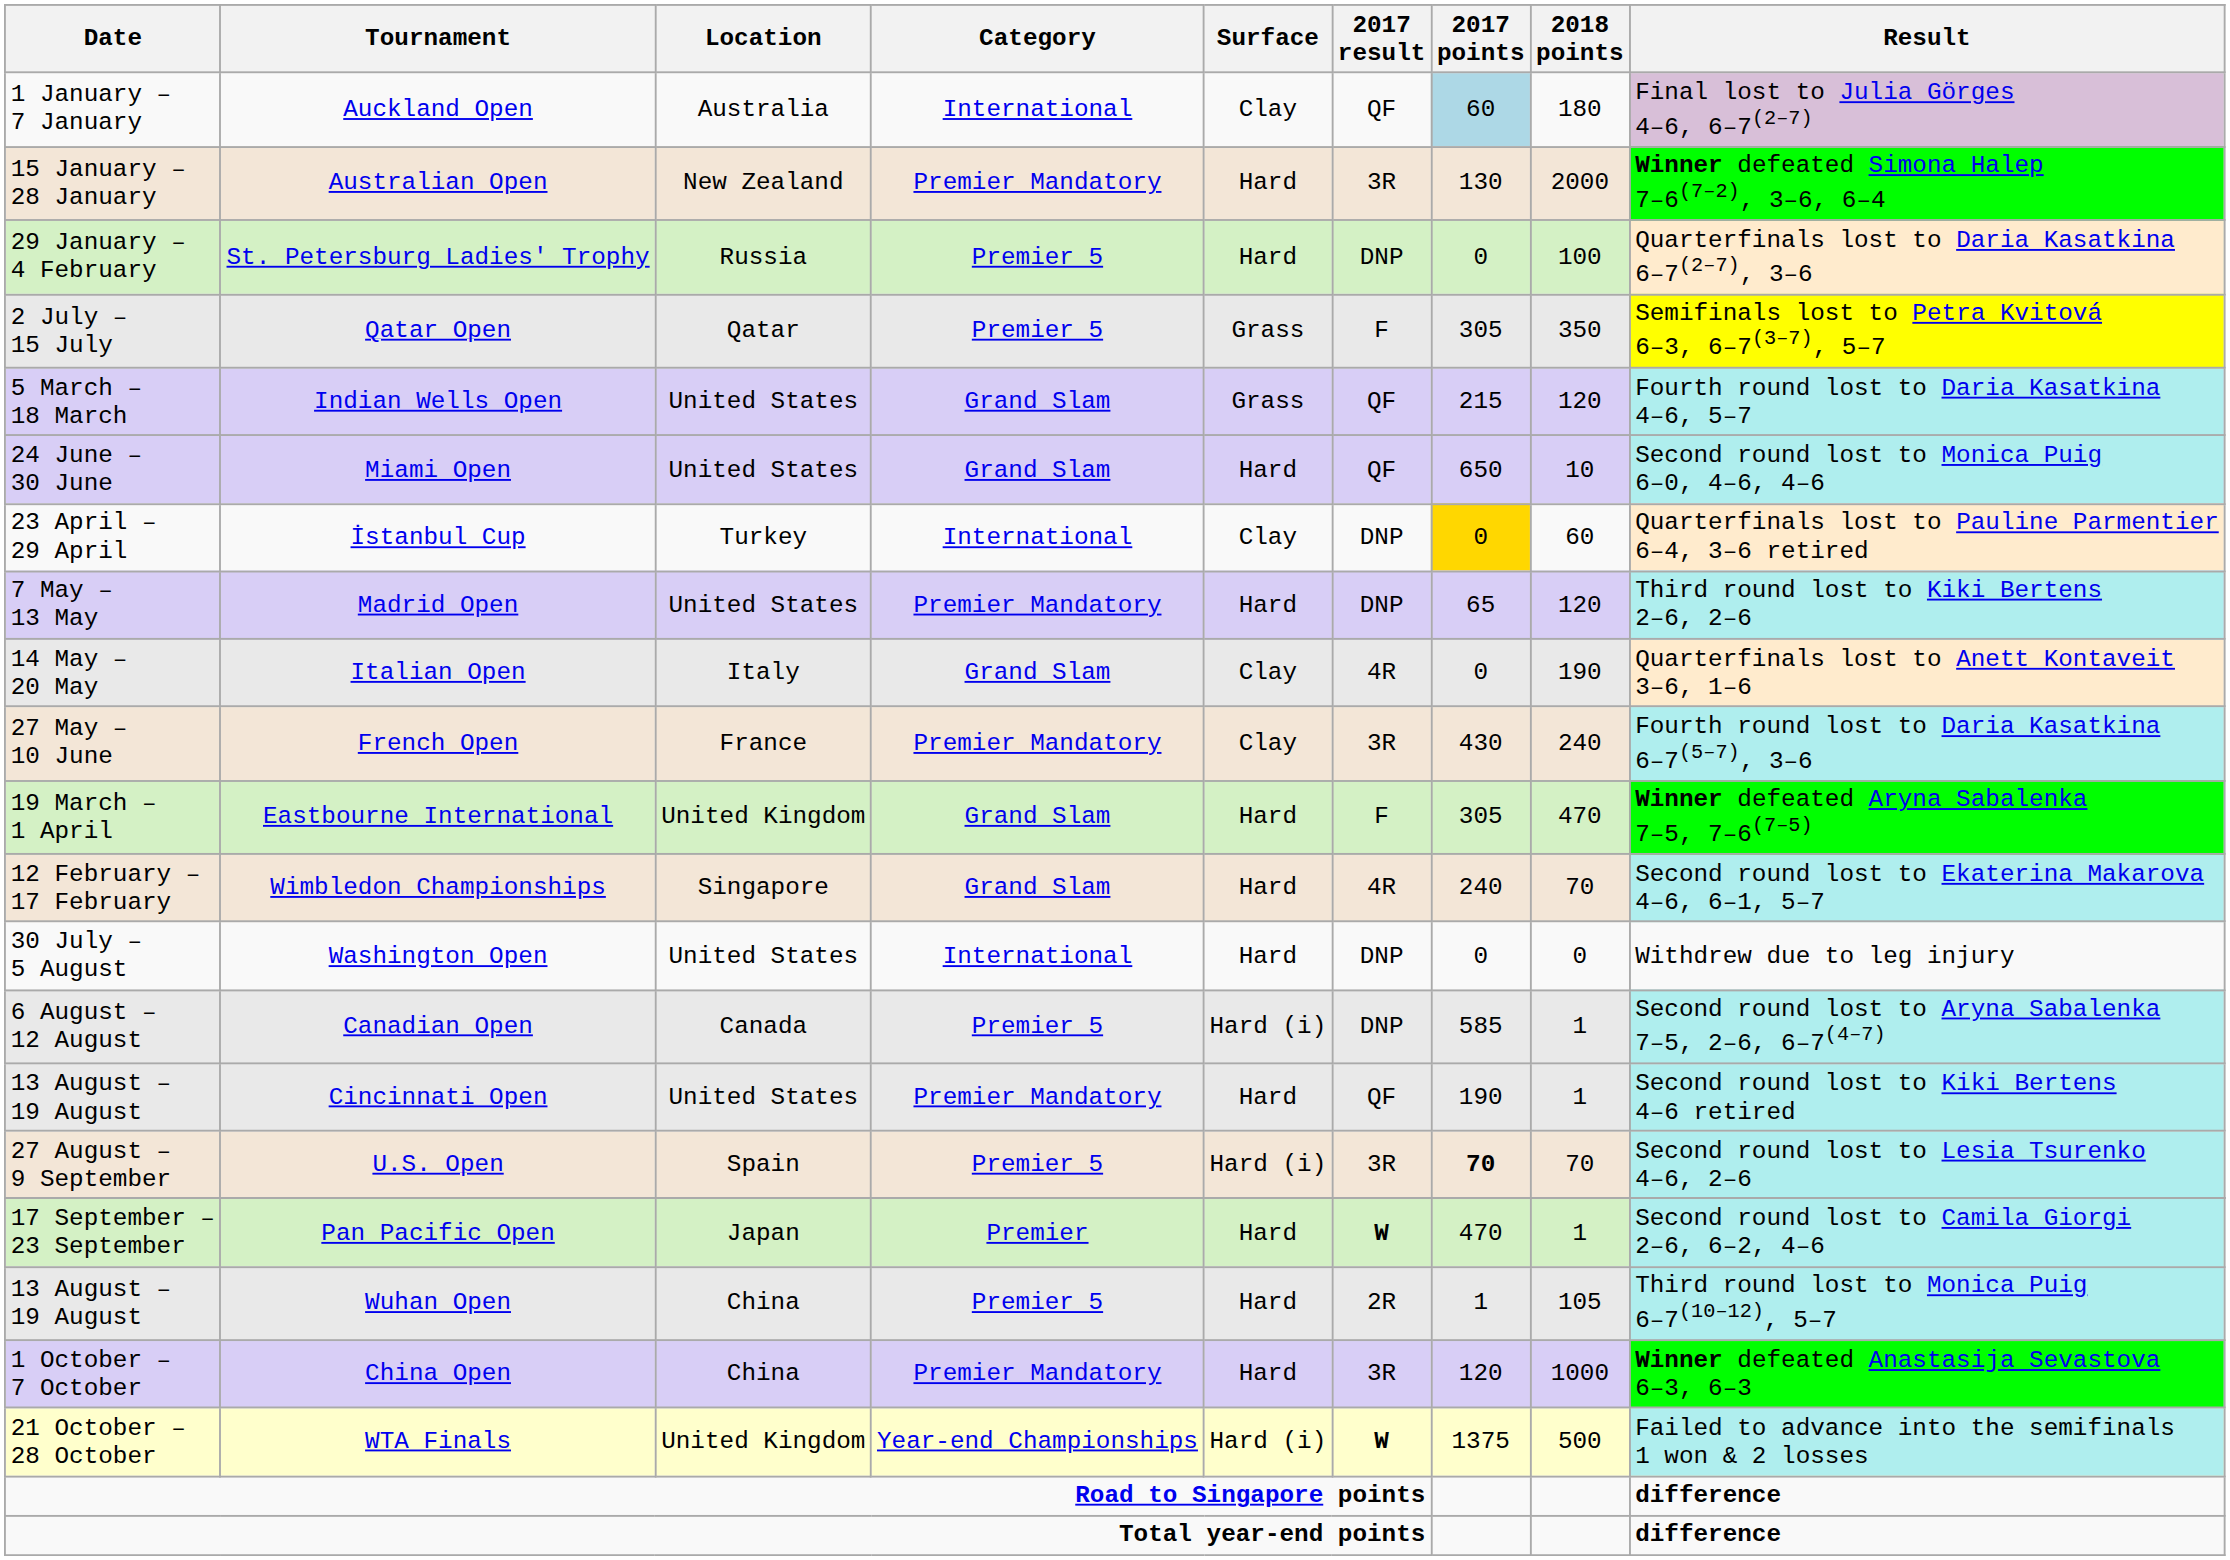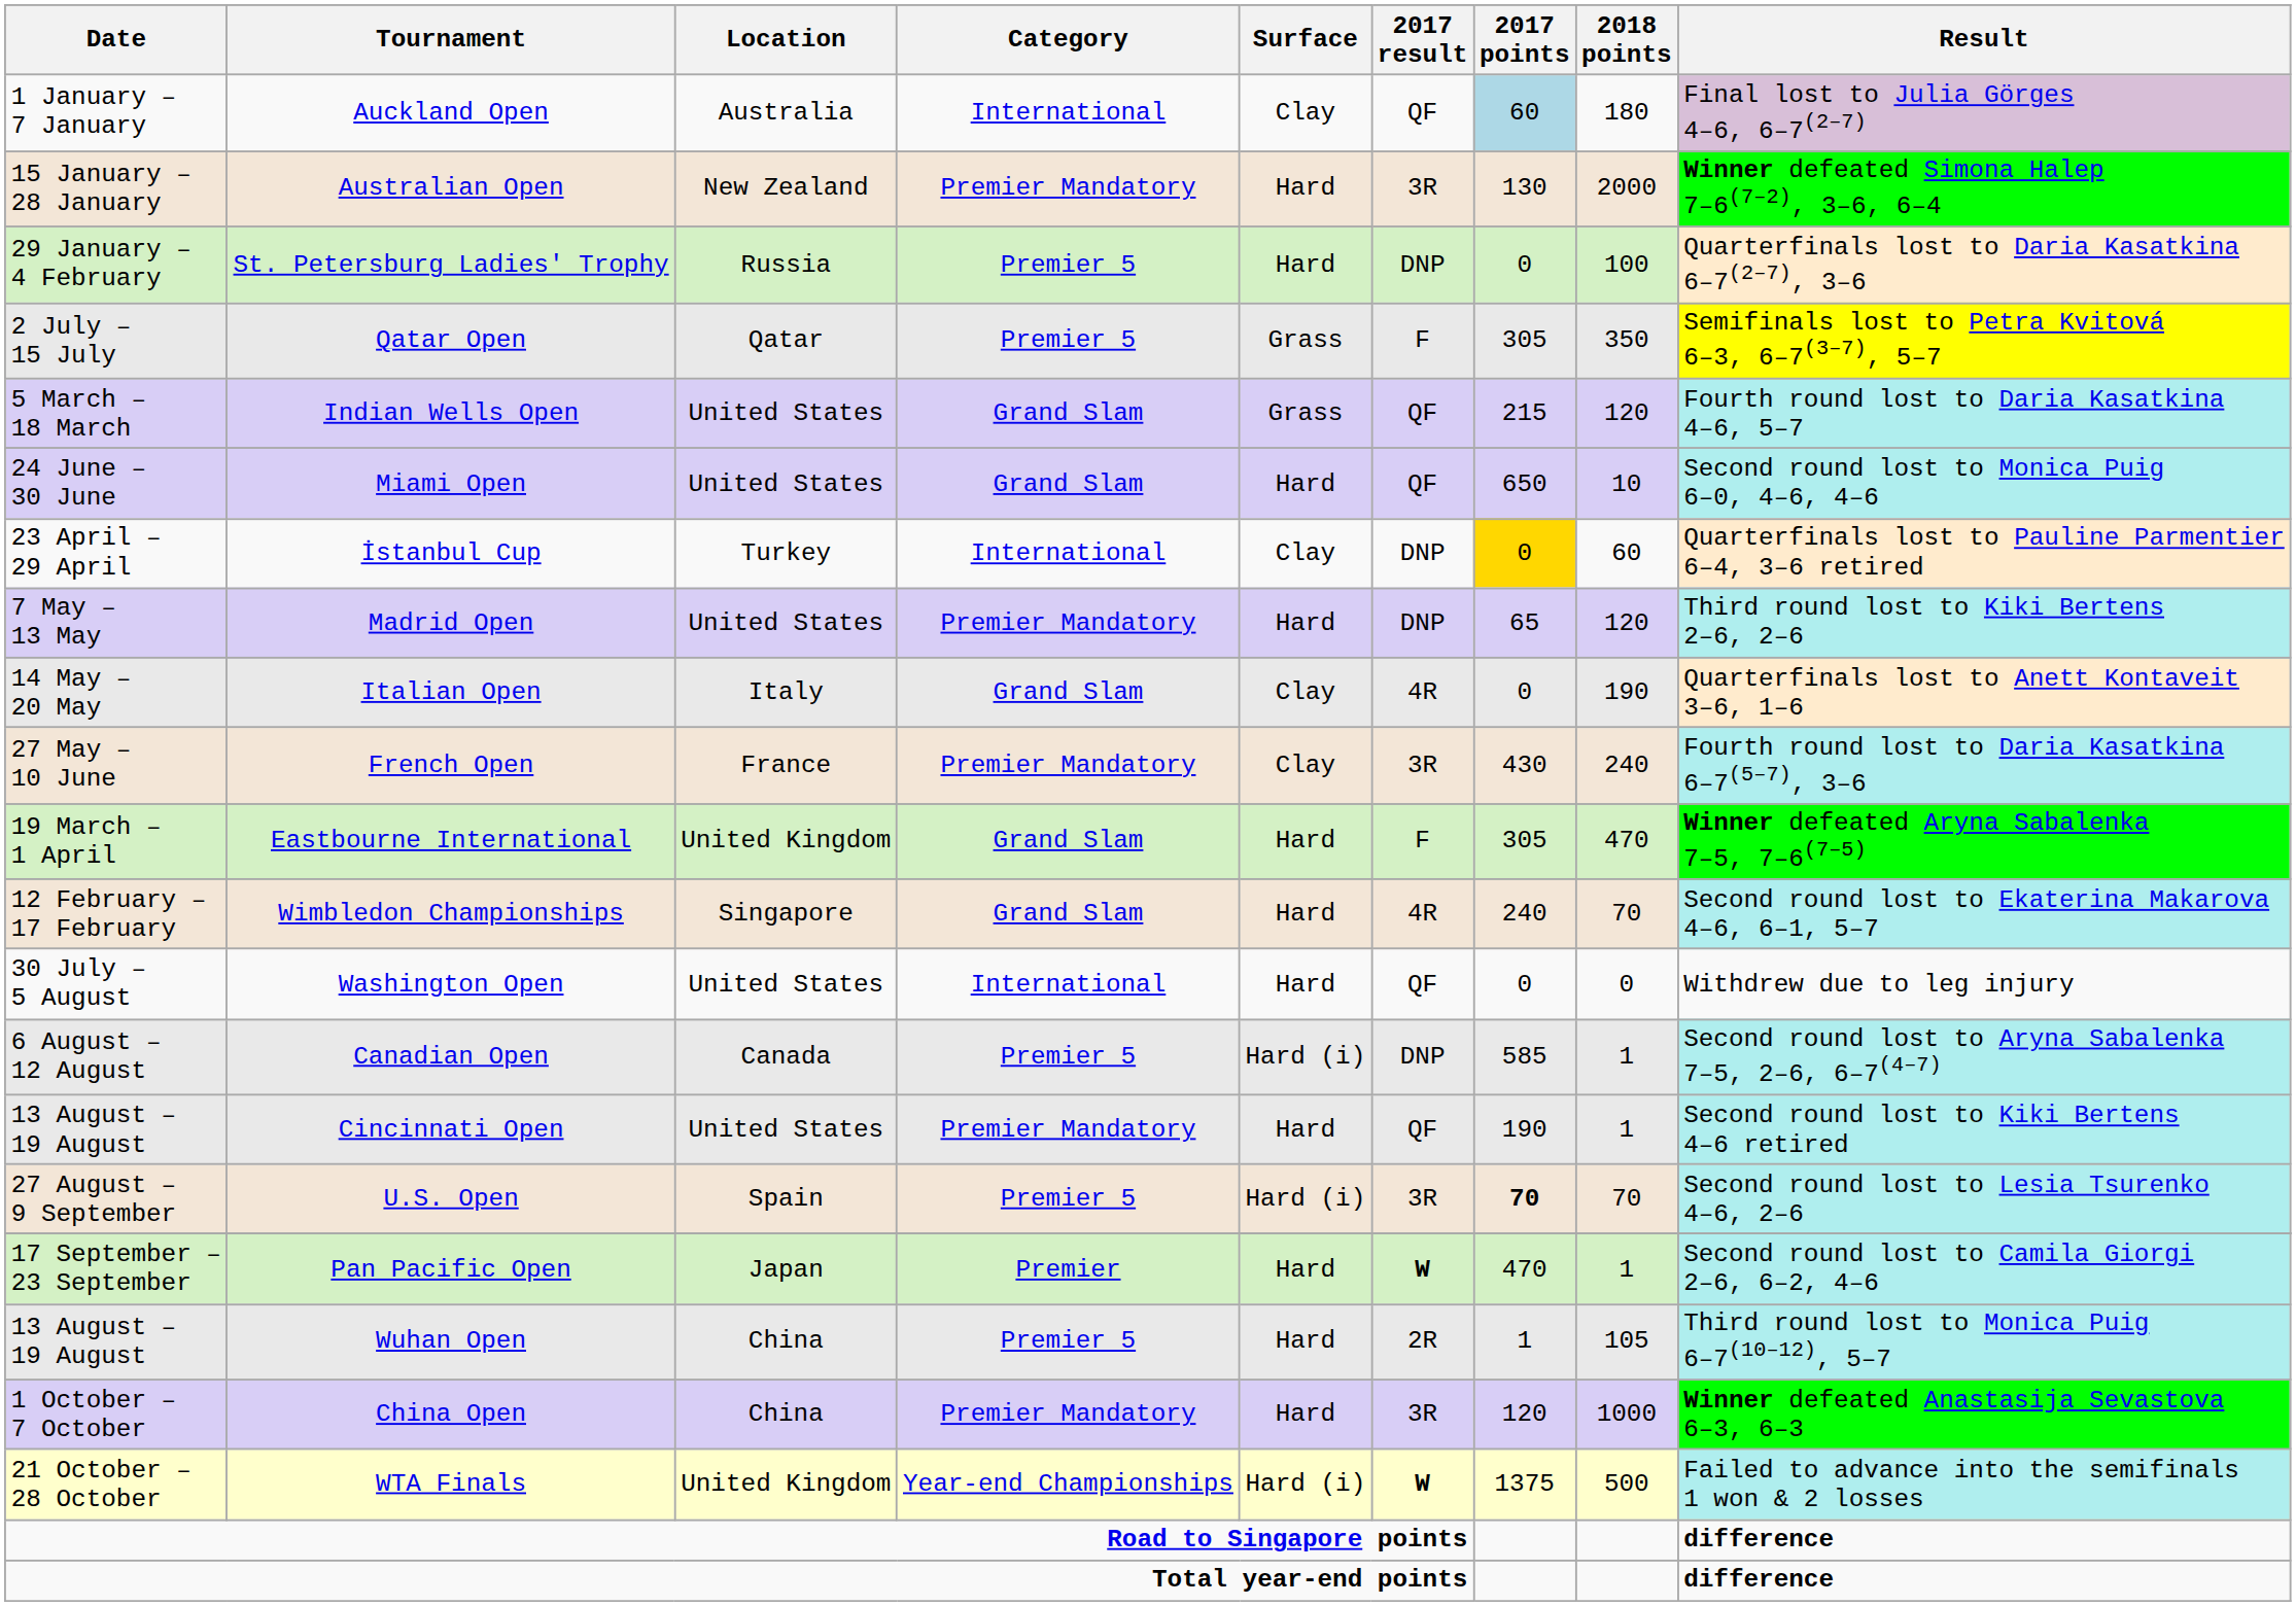Washington Open | 2017 result: DNP -> QF
